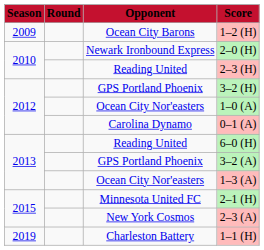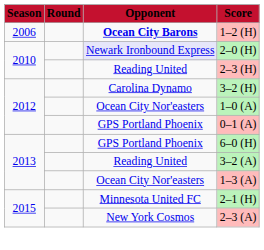1–2 (H) | Season: 2009 -> 2006
1–2 (H) | Opponent: normal -> bold
2–0 (H) | Opponent: no background -> lavender background
3–2 (H) | Opponent: GPS Portland Phoenix -> Carolina Dynamo
0–1 (A) | Opponent: Carolina Dynamo -> GPS Portland Phoenix
6–0 (H) | Opponent: Reading United -> GPS Portland Phoenix
3–2 (A) | Opponent: GPS Portland Phoenix -> Reading United
- row: 2019 | Charleston Battery | 1–1 (H)
